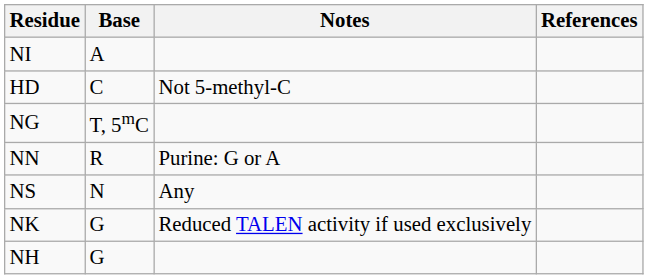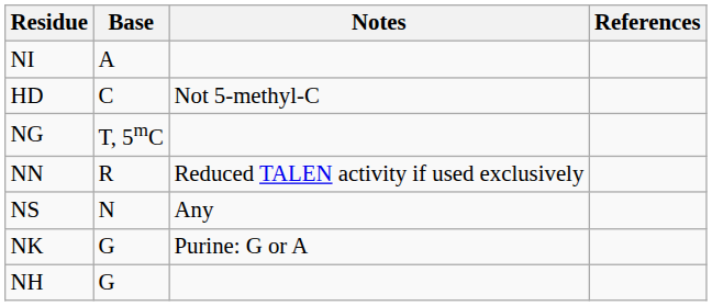NN | Notes: Purine: G or A -> Reduced TALEN activity if used exclusively
NK | Notes: Reduced TALEN activity if used exclusively -> Purine: G or A
